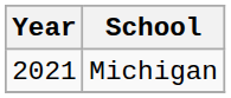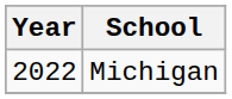Michigan | Year: 2021 -> 2022
